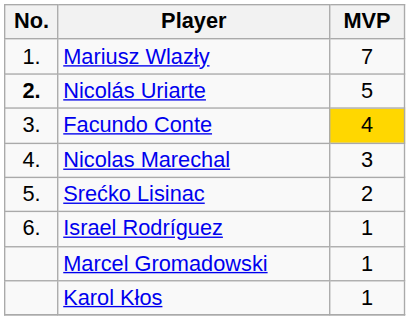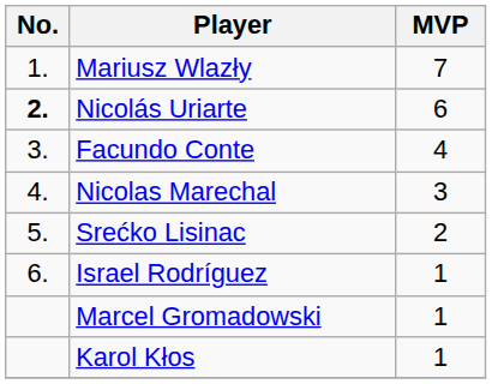Nicolás Uriarte | MVP: 5 -> 6
Facundo Conte | MVP: gold background -> no background
